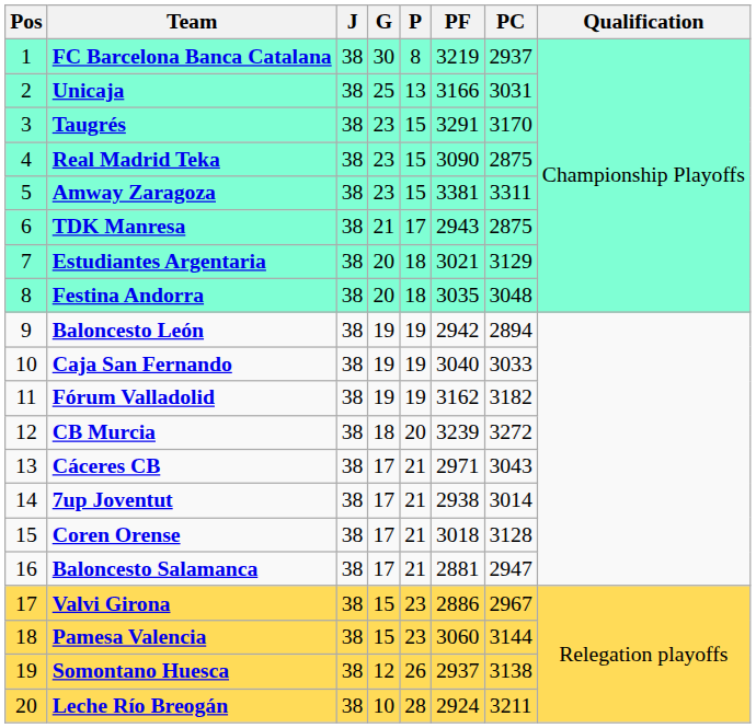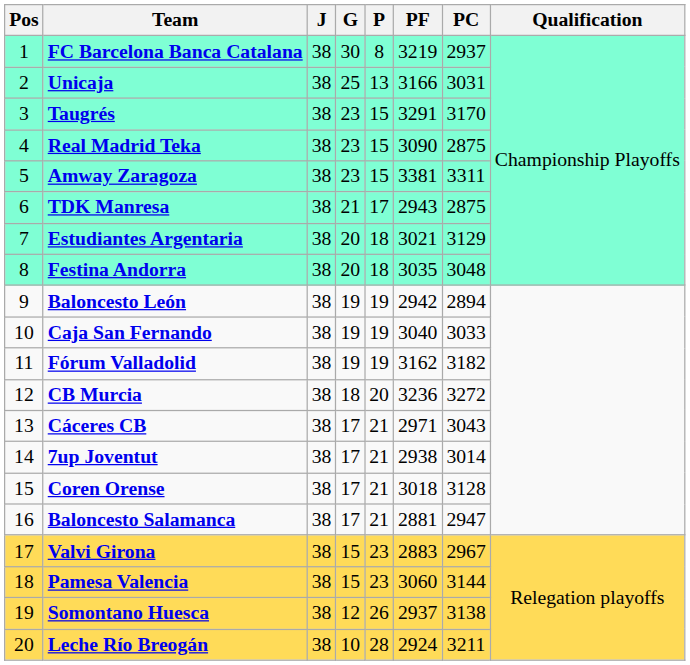CB Murcia | PF: 3239 -> 3236
Valvi Girona | PF: 2886 -> 2883
